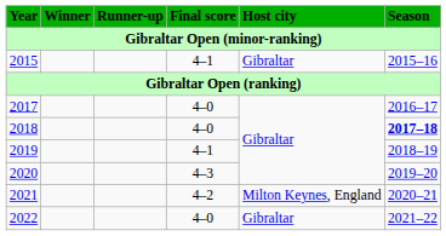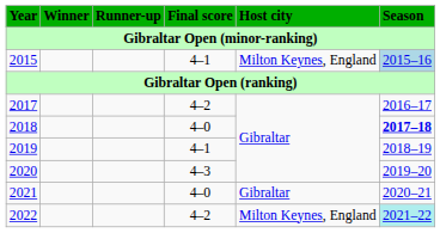2015 | Host city: Gibraltar -> Milton Keynes, England
2015 | Season: no background -> lightblue background
2017 | Final score: 4–0 -> 4–2
2021 | Final score: 4–2 -> 4–0
2021 | Host city: Milton Keynes, England -> Gibraltar
2022 | Final score: 4–0 -> 4–2
2022 | Host city: Gibraltar -> Milton Keynes, England
2022 | Season: no background -> paleturquoise background
